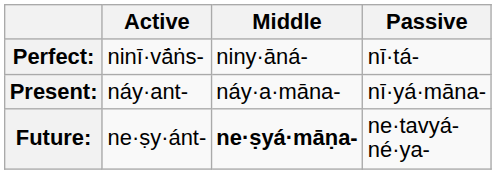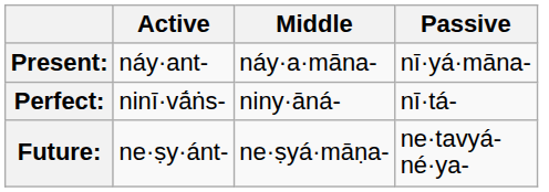rows swapped: Present: <-> Perfect:
Future: | Middle: bold -> normal
